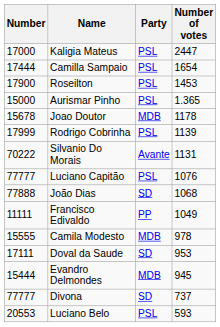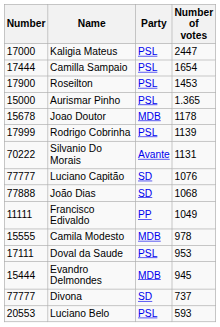Luciano Capitão | Party: PSL -> SD
Doval da Saude | Party: SD -> PSL
